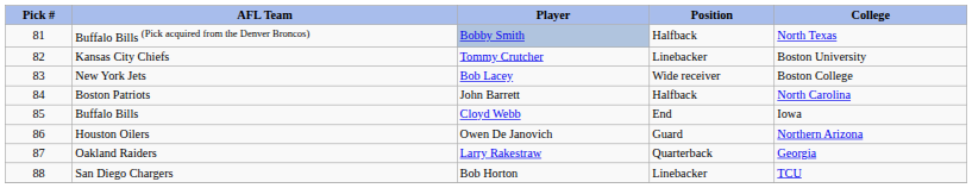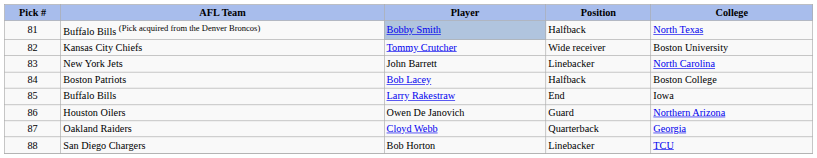Kansas City Chiefs | Position: Linebacker -> Wide receiver
New York Jets | Player: Bob Lacey -> John Barrett
New York Jets | Position: Wide receiver -> Linebacker
New York Jets | College: Boston College -> North Carolina
Boston Patriots | Player: John Barrett -> Bob Lacey
Boston Patriots | College: North Carolina -> Boston College
Buffalo Bills | Player: Cloyd Webb -> Larry Rakestraw
Oakland Raiders | Player: Larry Rakestraw -> Cloyd Webb
